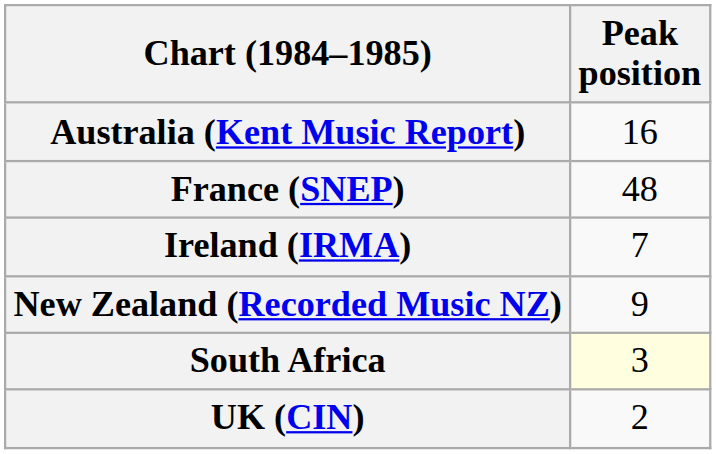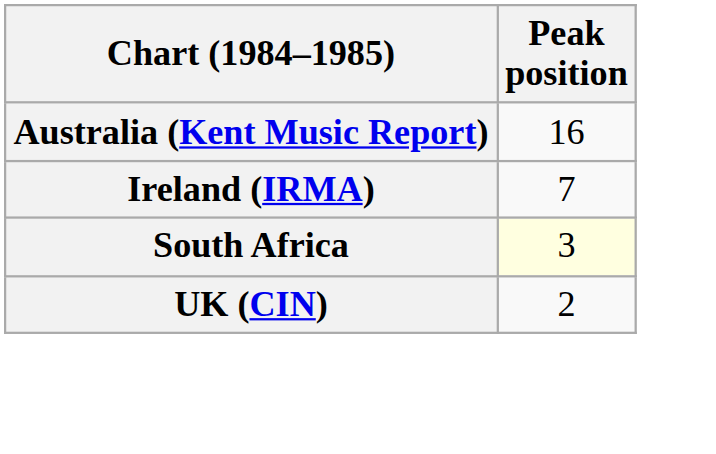- row: France (SNEP) | 48
- row: New Zealand (Recorded Music NZ) | 9
